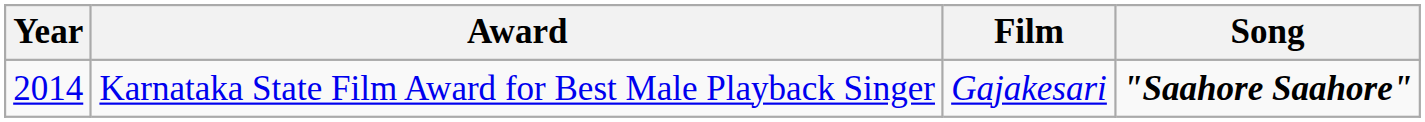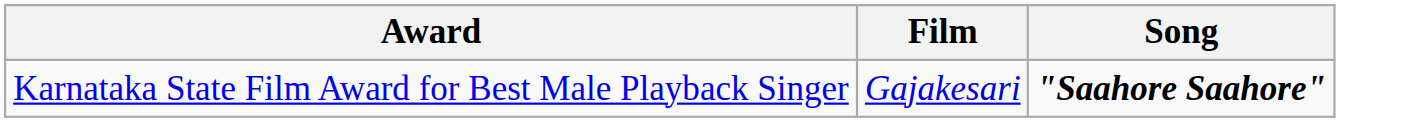- column: Year | 2014
